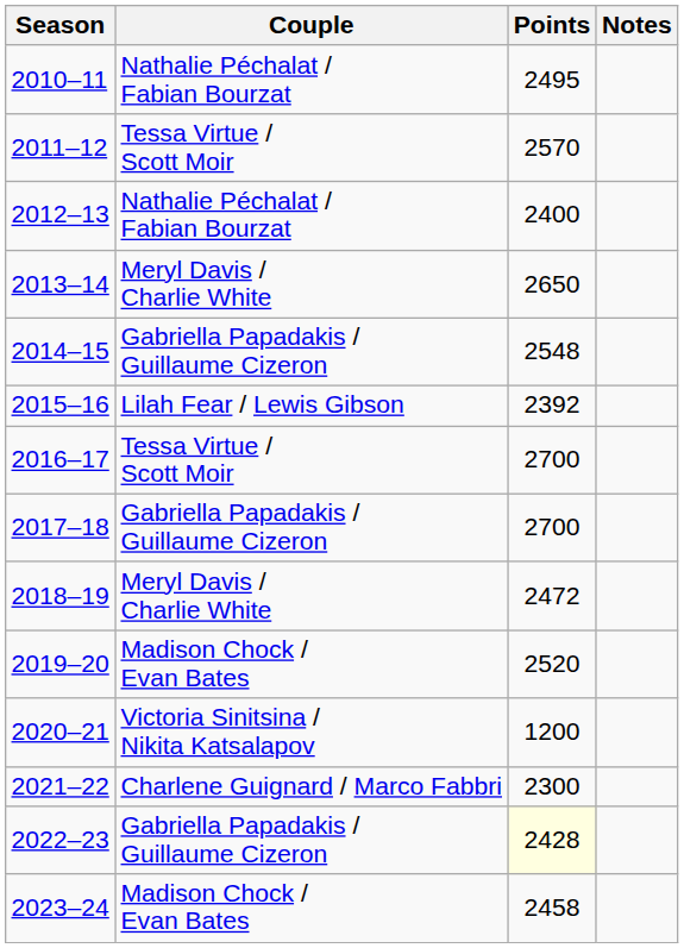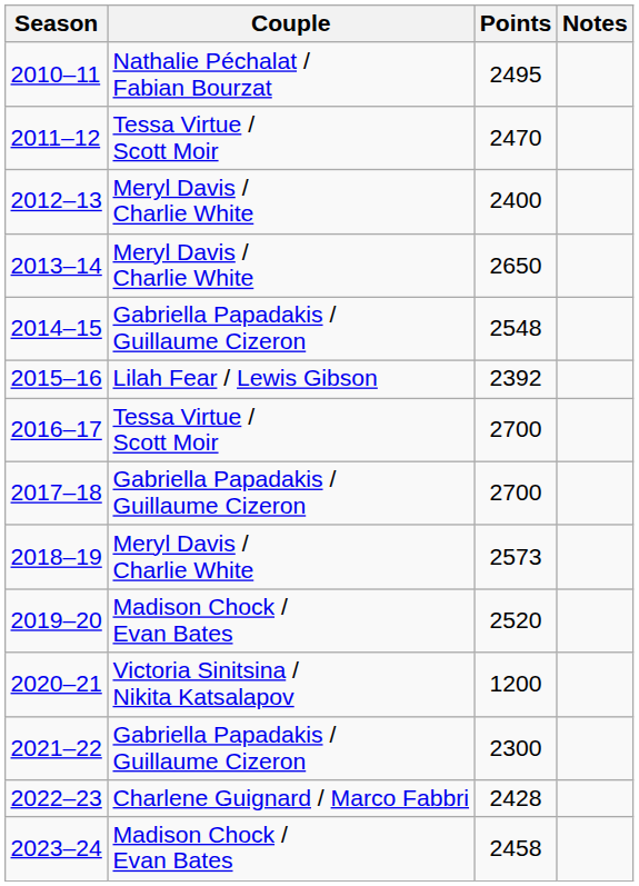2011–12 | Points: 2570 -> 2470
2012–13 | Couple: Nathalie Péchalat / Fabian Bourzat -> Meryl Davis / Charlie White
2018–19 | Points: 2472 -> 2573
2021–22 | Couple: Charlene Guignard / Marco Fabbri -> Gabriella Papadakis / Guillaume Cizeron
2022–23 | Couple: Gabriella Papadakis / Guillaume Cizeron -> Charlene Guignard / Marco Fabbri
2022–23 | Points: lightyellow background -> no background
